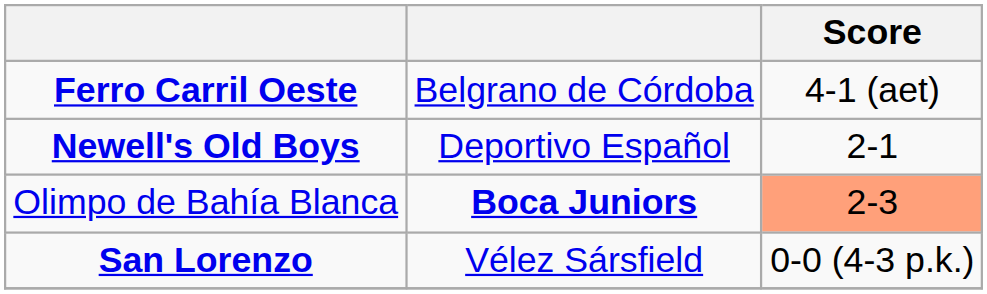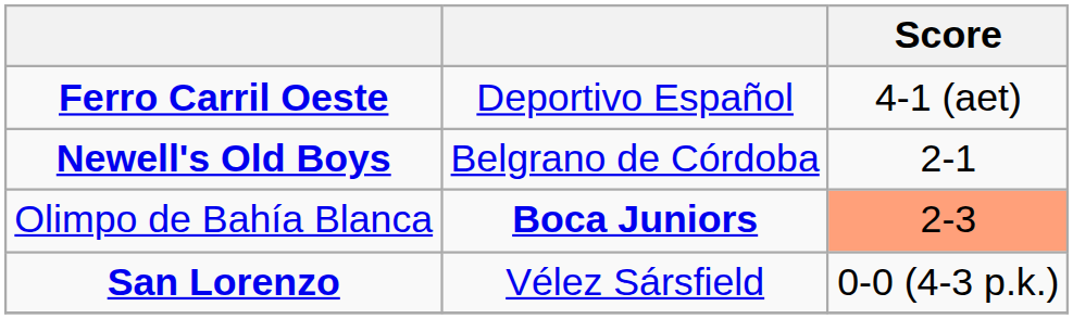Ferro Carril Oeste | column 2: Belgrano de Córdoba -> Deportivo Español
Newell's Old Boys | column 2: Deportivo Español -> Belgrano de Córdoba
